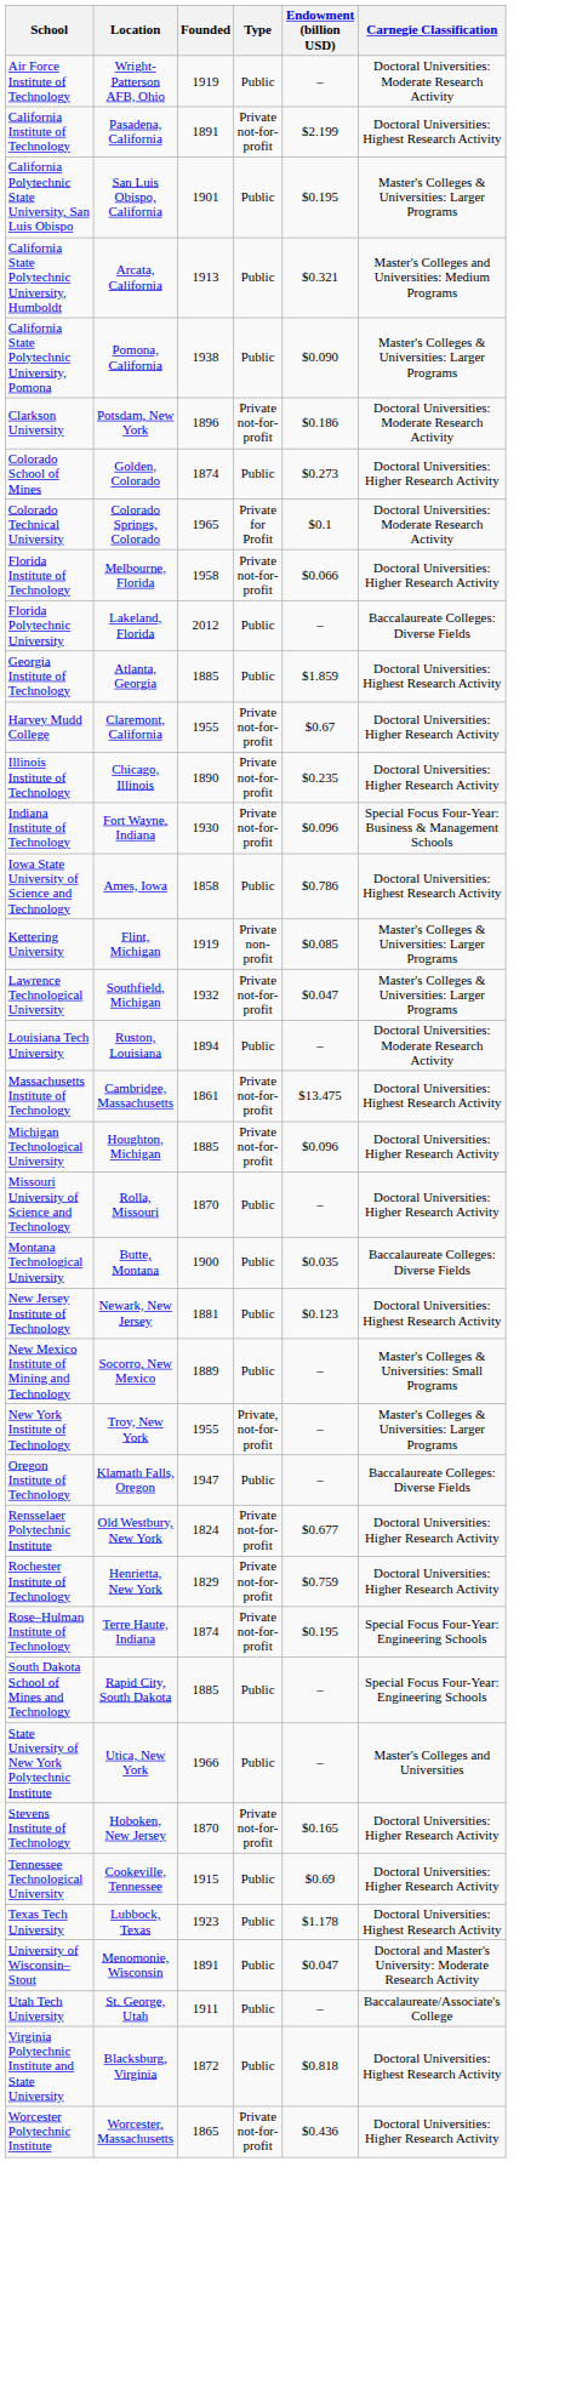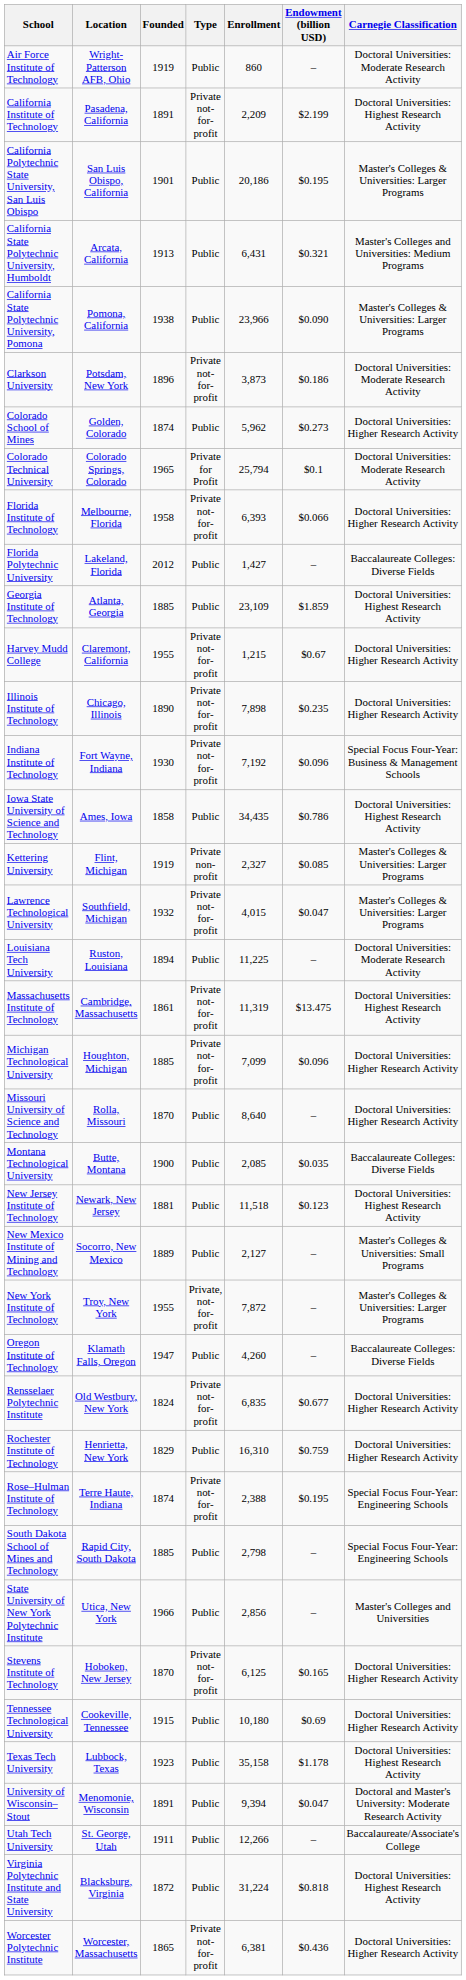+ column: Enrollment | 860 | 2,209 | 20,186 | 6,431 | 23,966 | 3,873 | 5,962 | 25,794 | 6,393 | 1,427 | 23,109 | 1,215 | 7,898 | 7,192 | 34,435 | 2,327 | 4,015 | 11,225 | 11,319 | 7,099 | 8,640 | 2,085 | 11,518 | 2,127 | 7,872 | 4,260 | 6,835 | 16,310 | 2,388 | 2,798 | 2,856 | 6,125 | 10,180 | 35,158 | 9,394 | 12,266 | 31,224 | 6,381
Rochester Institute of Technology | Type: Private not-for-profit -> Public
